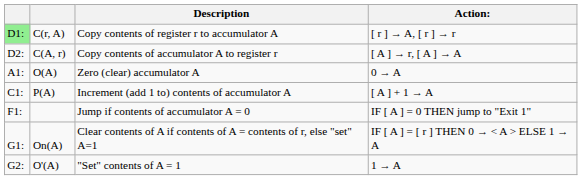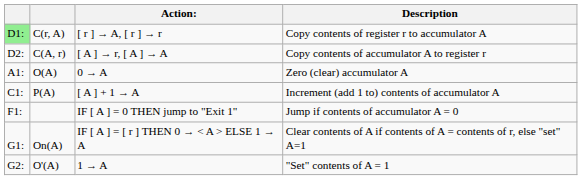columns swapped: Action: <-> Description
